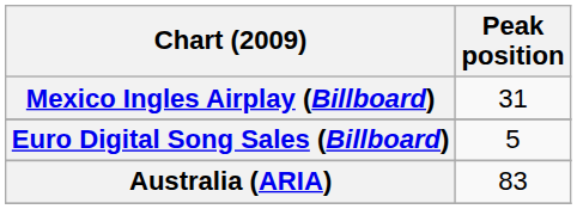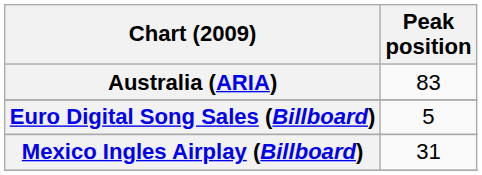rows swapped: Australia (ARIA) <-> Mexico Ingles Airplay (Billboard)
